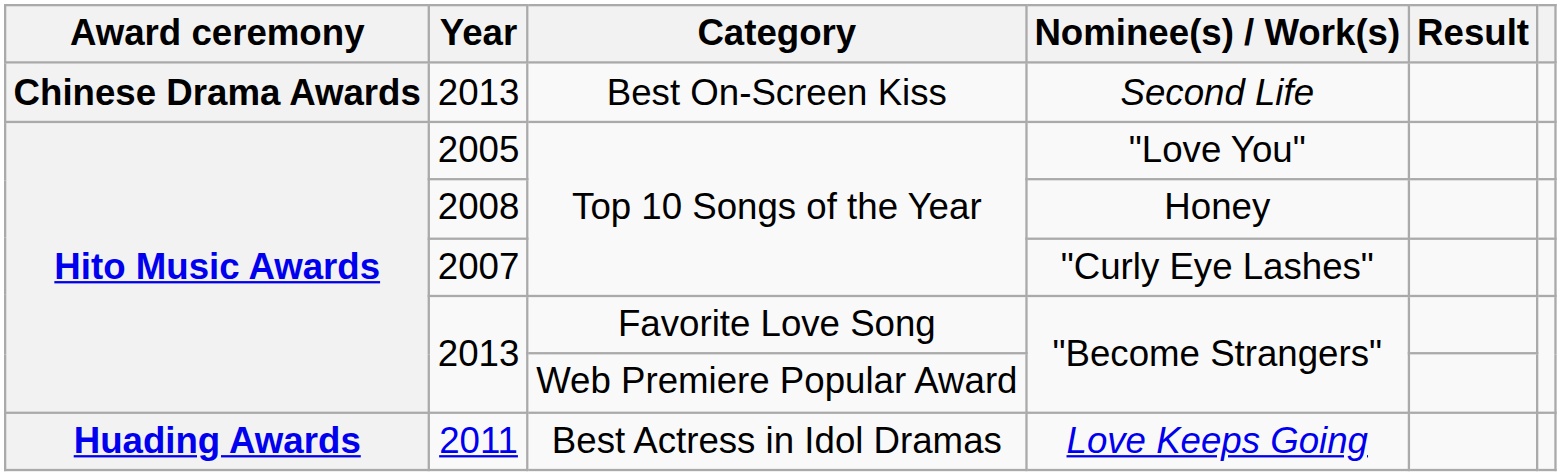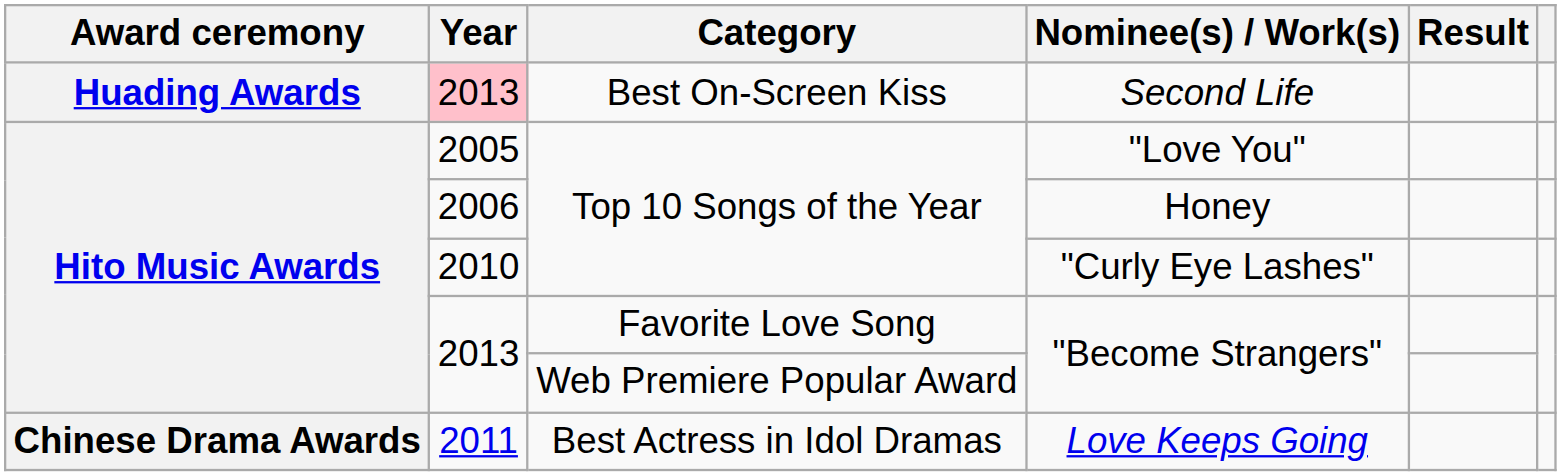Second Life | Award ceremony: Chinese Drama Awards -> Huading Awards
Second Life | Year: no background -> pink background
Honey | Year: 2008 -> 2006
"Curly Eye Lashes" | Year: 2007 -> 2010
Love Keeps Going | Award ceremony: Huading Awards -> Chinese Drama Awards
